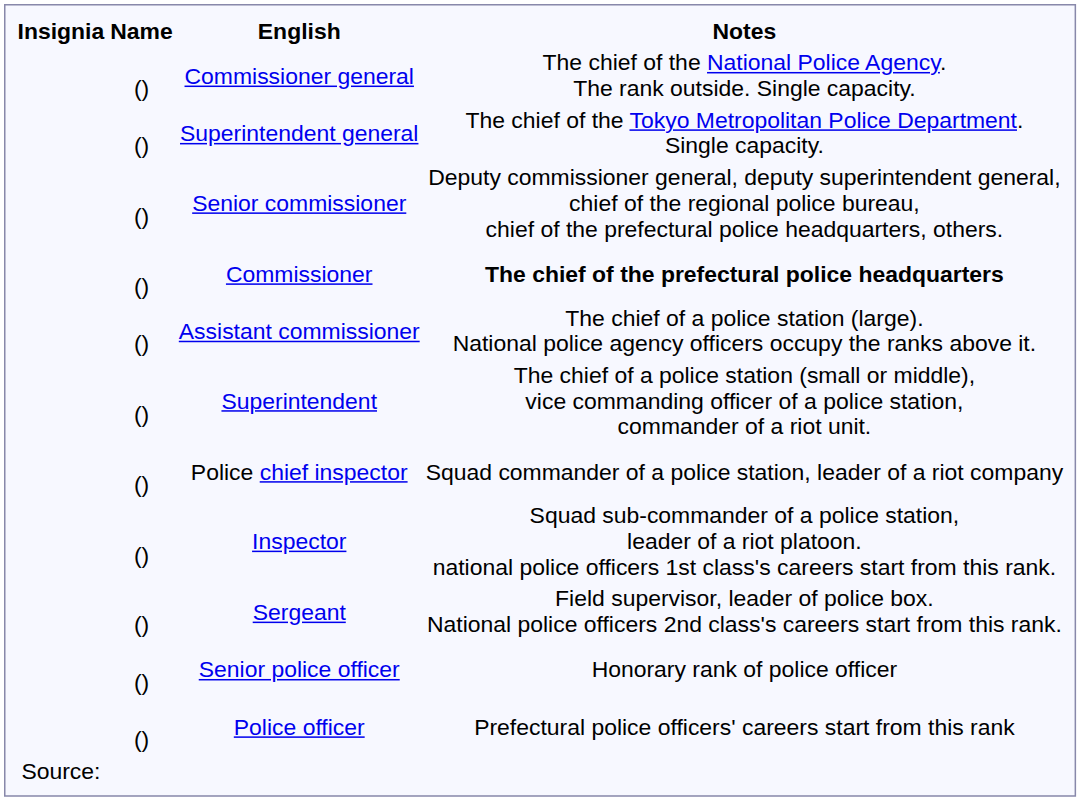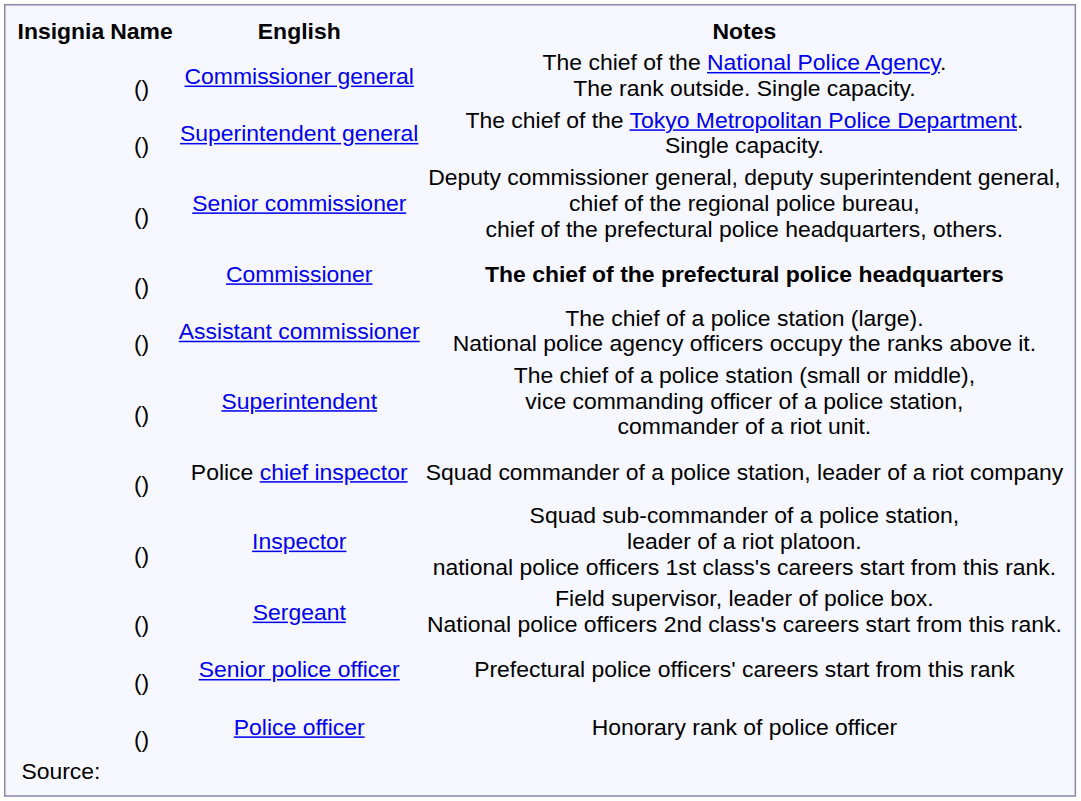Senior police officer | Notes: Honorary rank of police officer -> Prefectural police officers' careers start from this rank
Police officer | Notes: Prefectural police officers' careers start from this rank -> Honorary rank of police officer
